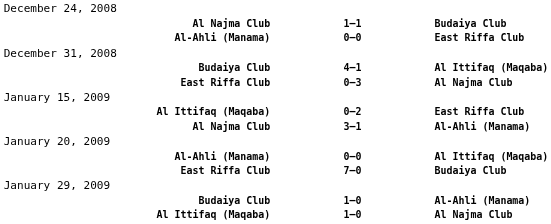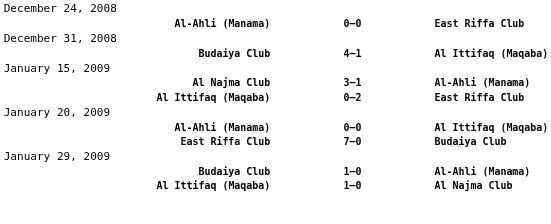- row: Al Najma Club | 1–1 | Budaiya Club
- row: East Riffa Club | 0–3 | Al Najma Club
rows swapped: Al Najma Club / Al-Ahli (Manama) <-> Al Ittifaq (Maqaba) / East Riffa Club
